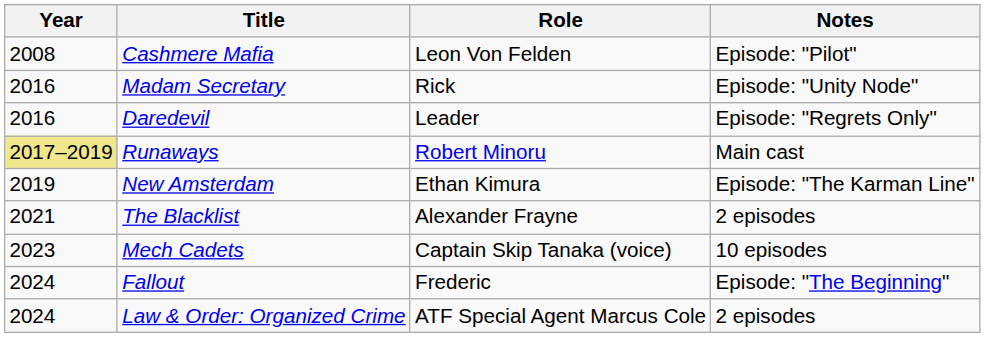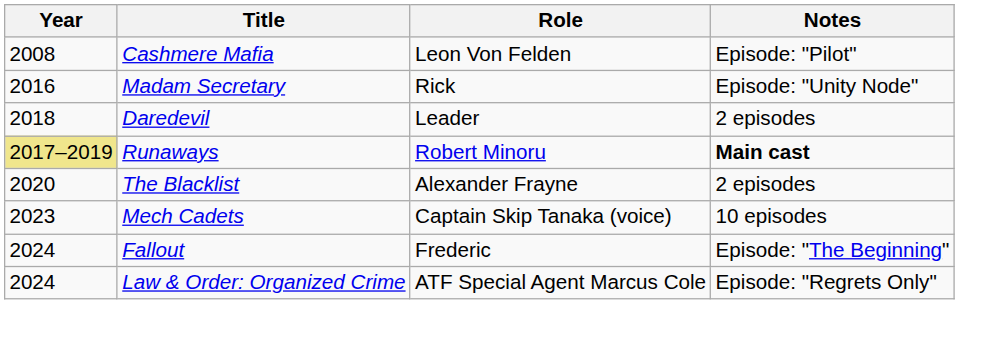Daredevil | Year: 2016 -> 2018
Daredevil | Notes: Episode: "Regrets Only" -> 2 episodes
Runaways | Notes: normal -> bold
- row: 2019 | New Amsterdam | Ethan Kimura | Episode: "The Karman Line"
The Blacklist | Year: 2021 -> 2020
Law & Order: Organized Crime | Notes: 2 episodes -> Episode: "Regrets Only"
